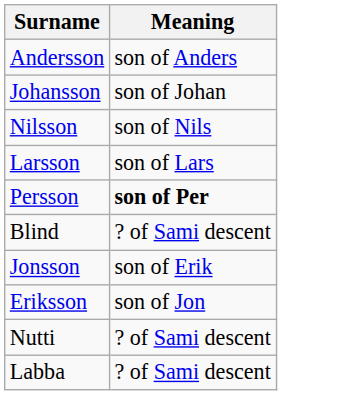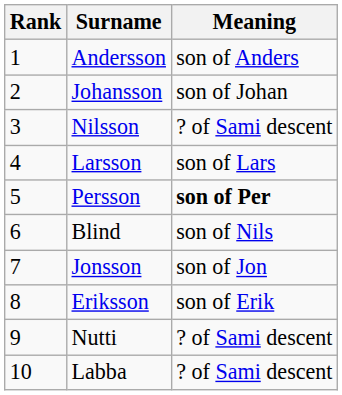+ column: Rank | 1 | 2 | 3 | 4 | 5 | 6 | 7 | 8 | 9 | 10
Nilsson | Meaning: son of Nils -> ? of Sami descent
Blind | Meaning: ? of Sami descent -> son of Nils
Jonsson | Meaning: son of Erik -> son of Jon
Eriksson | Meaning: son of Jon -> son of Erik
